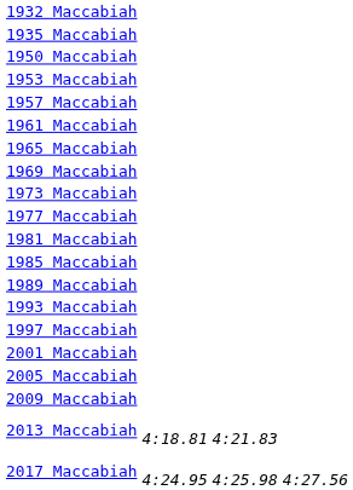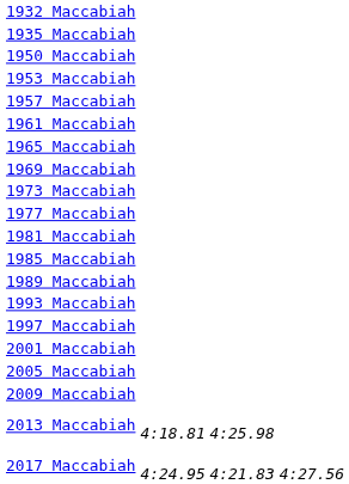2013 Maccabiah | column 3: 4:21.83 -> 4:25.98
2017 Maccabiah | column 3: 4:25.98 -> 4:21.83
